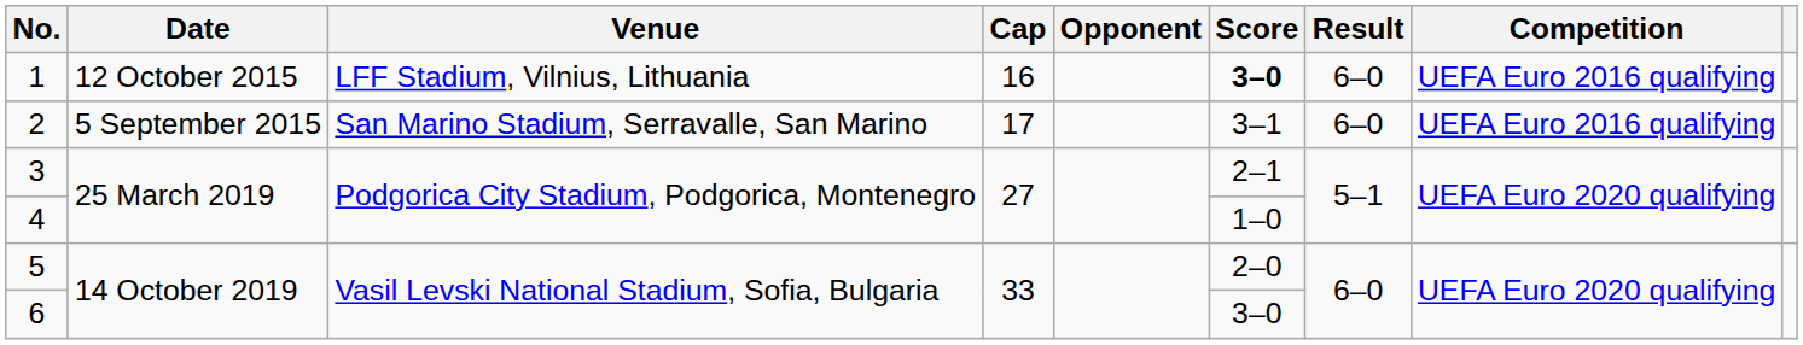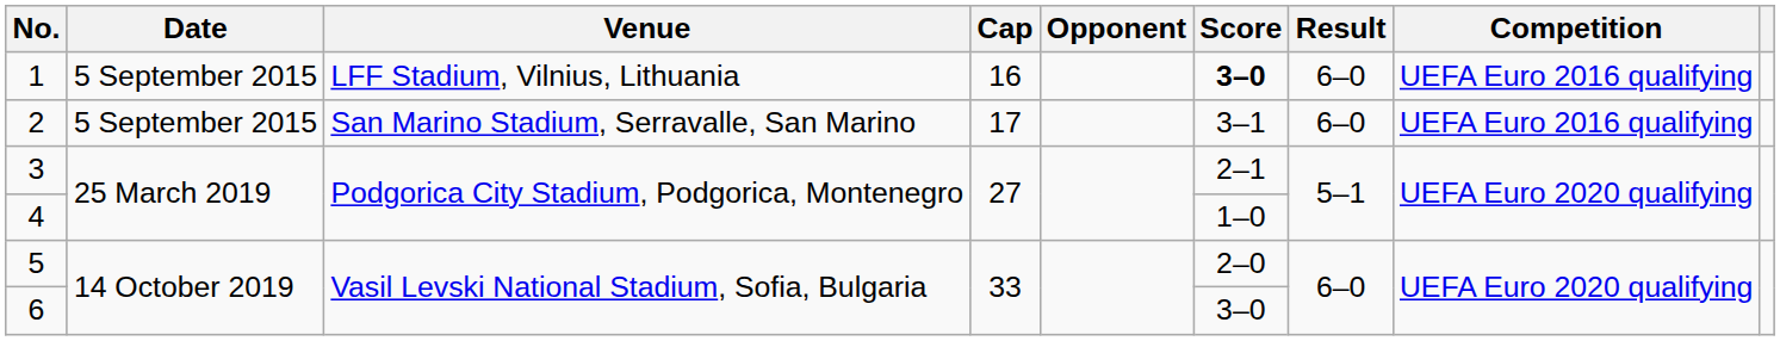1 | Date: 12 October 2015 -> 5 September 2015
